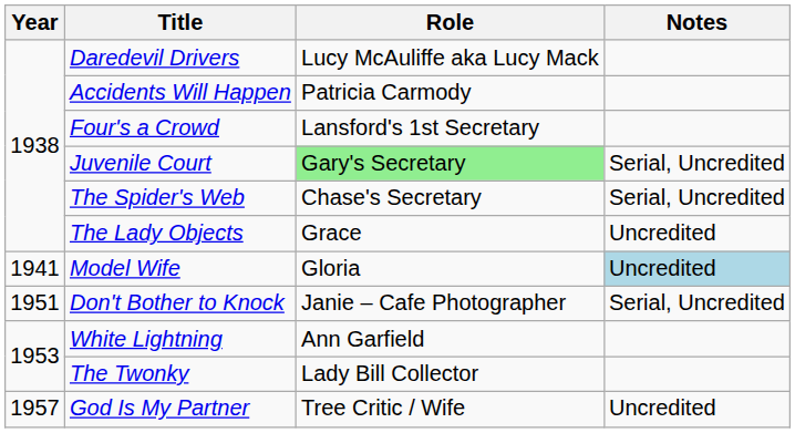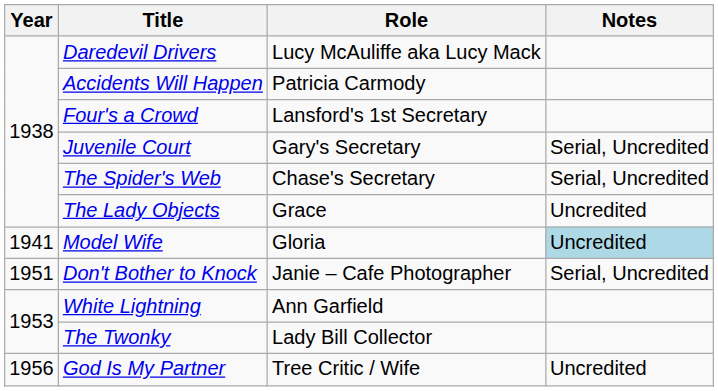Juvenile Court | Role: lightgreen background -> no background
God Is My Partner | Year: 1957 -> 1956
